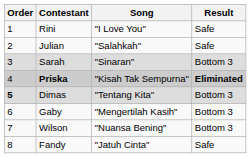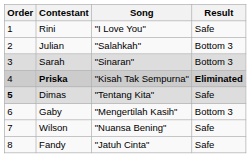Julian | Result: Safe -> Bottom 3
Dimas | Result: Bottom 3 -> Safe
Wilson | Result: Bottom 3 -> Safe
